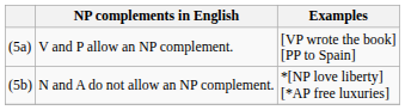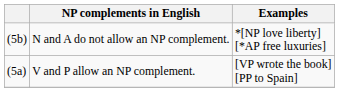rows swapped: V and P allow an NP complement. <-> N and A do not allow an NP complement.
